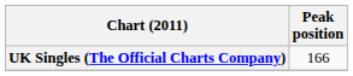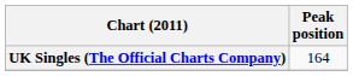UK Singles (The Official Charts Company) | Peak position: 166 -> 164
